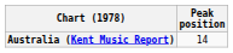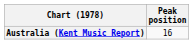Australia (Kent Music Report) | Peak position: 14 -> 16
